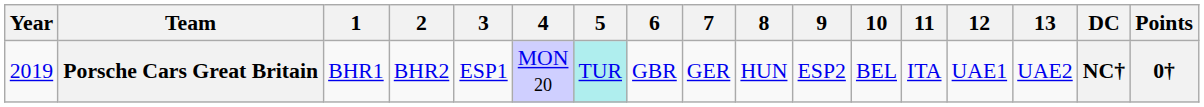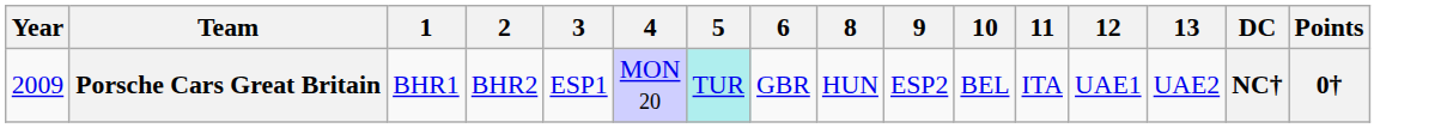- column: 7 | GER
Porsche Cars Great Britain | Year: 2019 -> 2009
